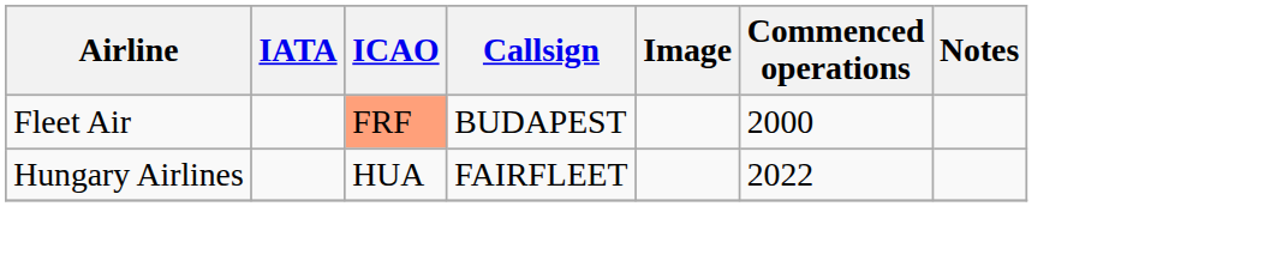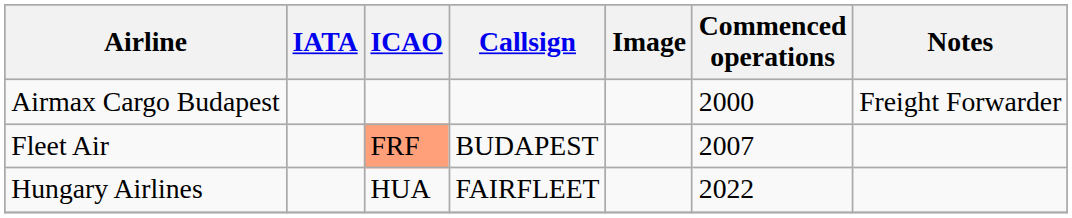+ row: Airmax Cargo Budapest | 2000 | Freight Forwarder
Fleet Air | Commenced operations: 2000 -> 2007
